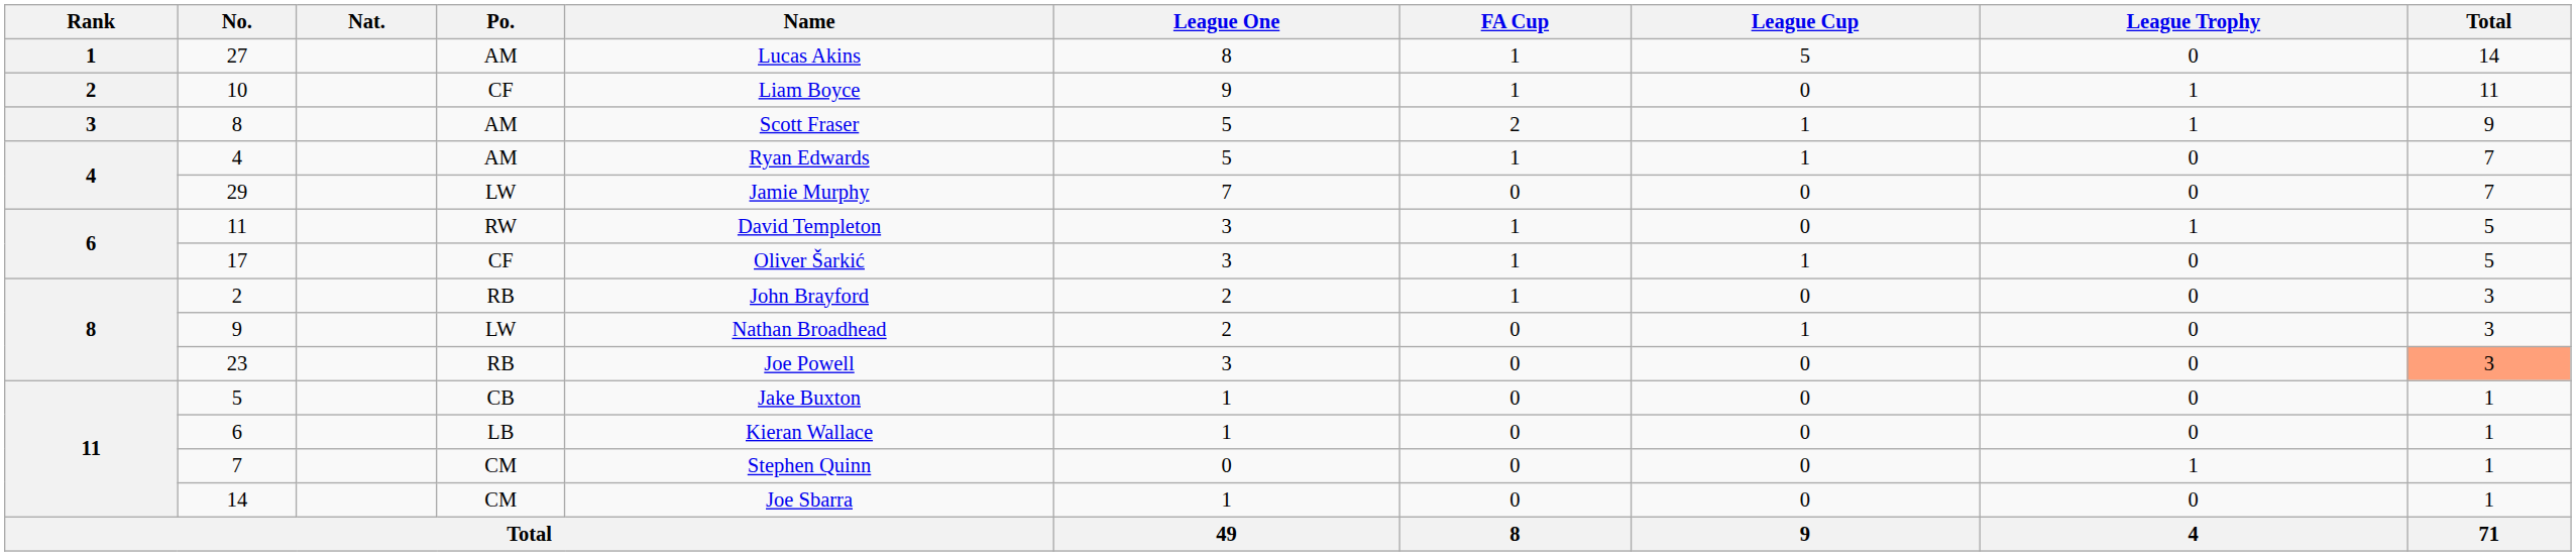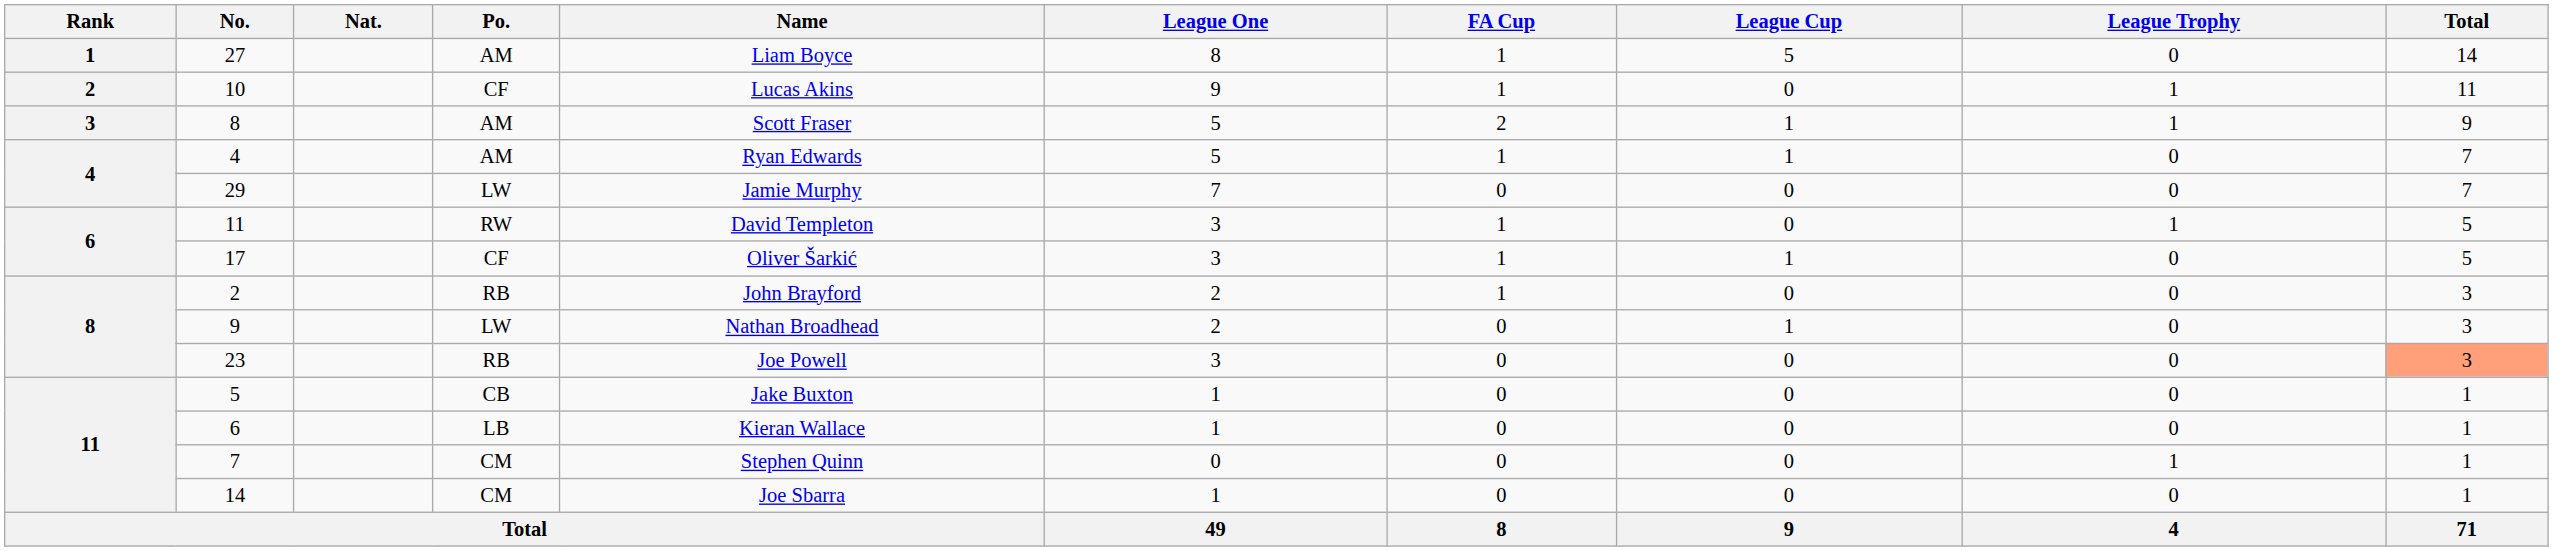27 | Name: Lucas Akins -> Liam Boyce
10 | Name: Liam Boyce -> Lucas Akins
